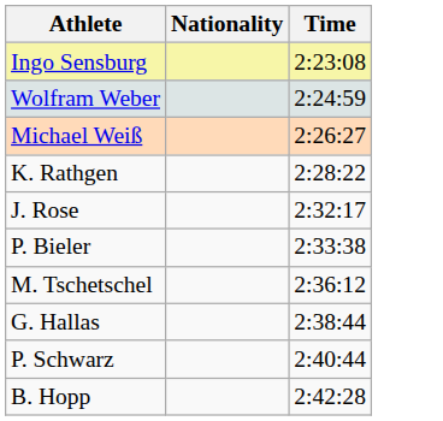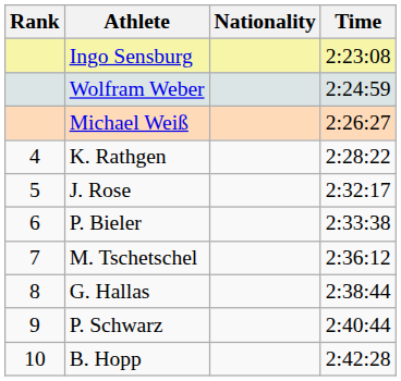+ column: Rank | 4 | 5 | 6 | 7 | 8 | 9 | 10
